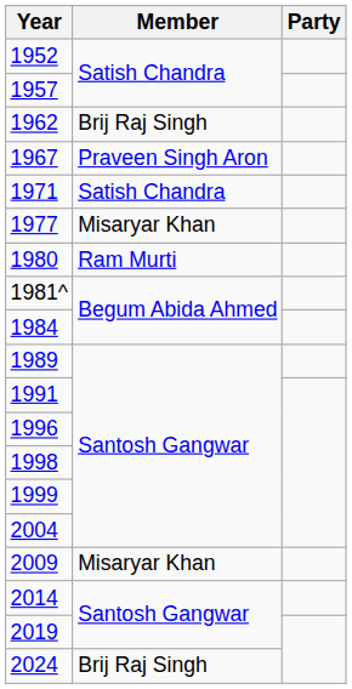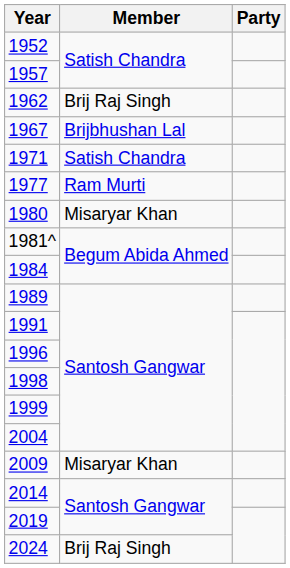1967 | Member: Praveen Singh Aron -> Brijbhushan Lal
1977 | Member: Misaryar Khan -> Ram Murti
1980 | Member: Ram Murti -> Misaryar Khan
